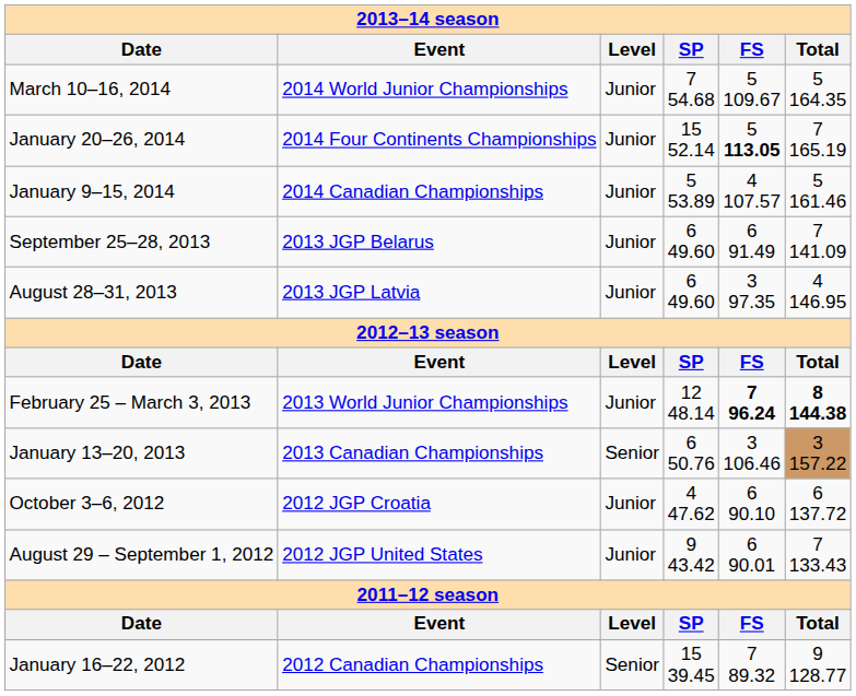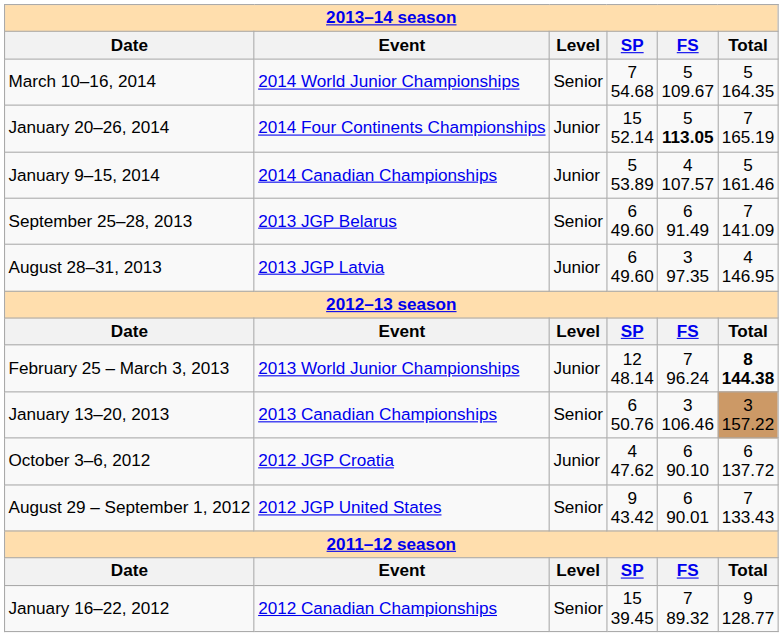March 10–16, 2014 | Level: Junior -> Senior
September 25–28, 2013 | Level: Junior -> Senior
February 25 – March 3, 2013 | FS: bold -> normal
August 29 – September 1, 2012 | Level: Junior -> Senior
